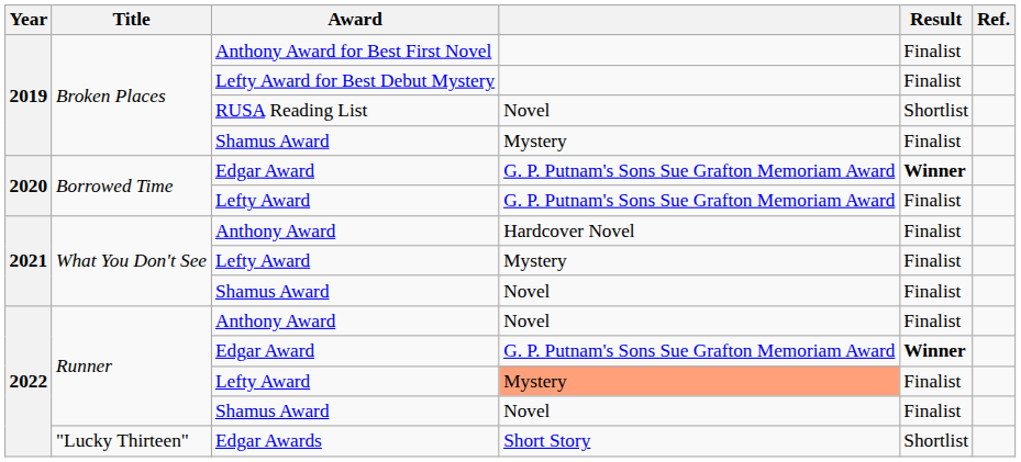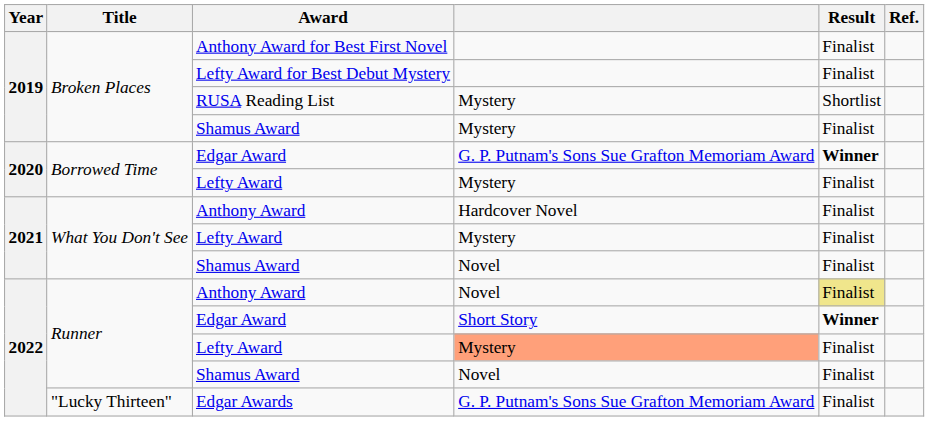RUSA Reading List | column 4: Novel -> Mystery
Borrowed Time / Lefty Award | column 4: G. P. Putnam's Sons Sue Grafton Memoriam Award -> Mystery
Runner / Anthony Award | Result: no background -> khaki background
Runner / Edgar Award | column 4: G. P. Putnam's Sons Sue Grafton Memoriam Award -> Short Story
Edgar Awards | column 4: Short Story -> G. P. Putnam's Sons Sue Grafton Memoriam Award
Edgar Awards | Result: Shortlist -> Finalist
